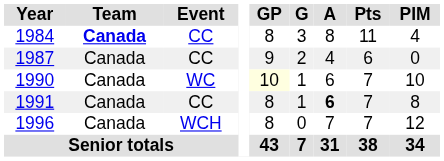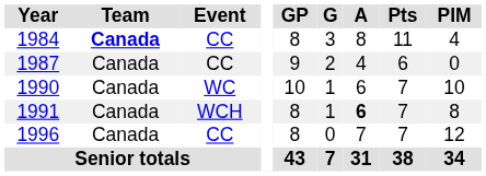1990 | GP: lightyellow background -> no background
1991 | Event: CC -> WCH
1996 | Event: WCH -> CC
